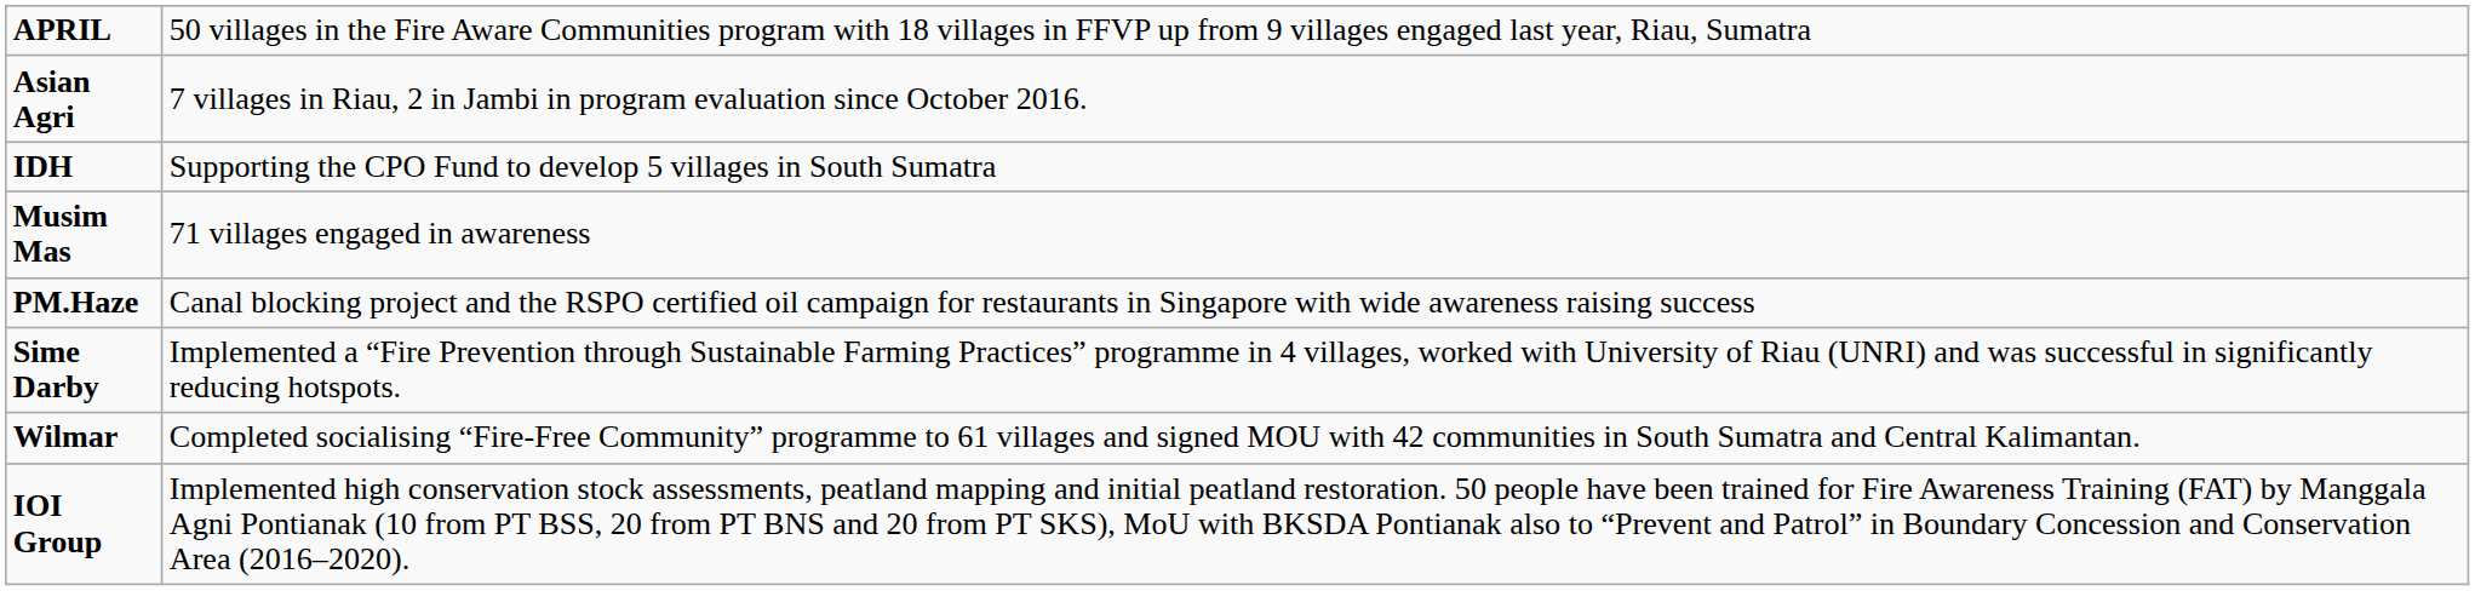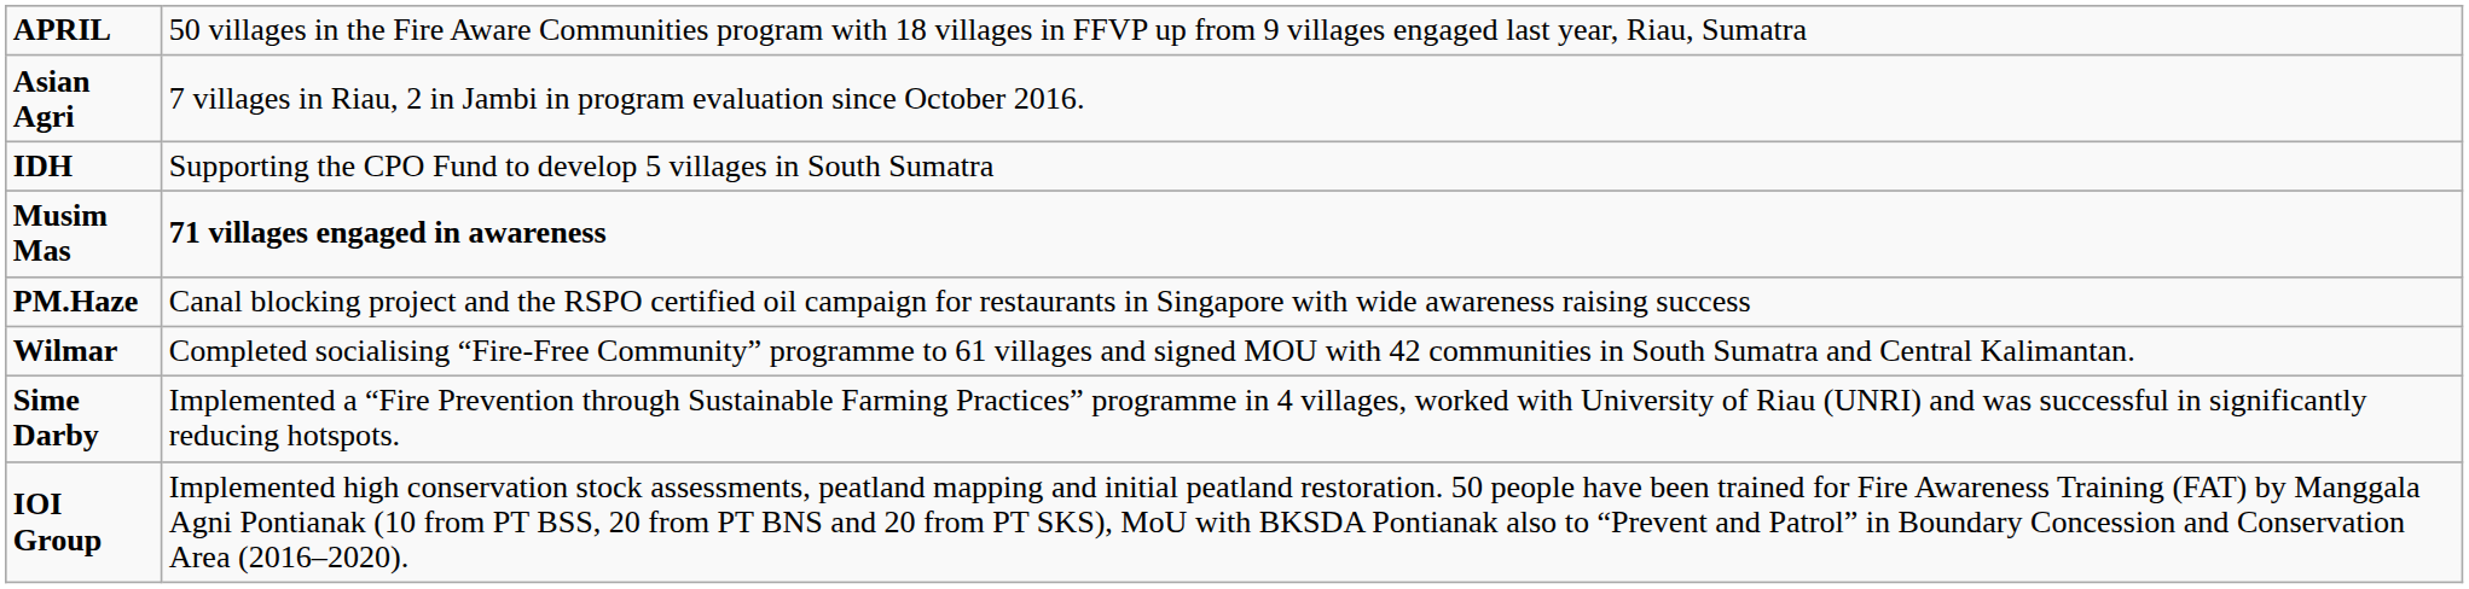Musim Mas | column 2: normal -> bold
rows swapped: Wilmar <-> Sime Darby
